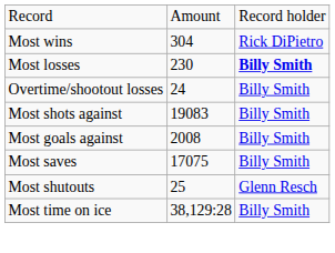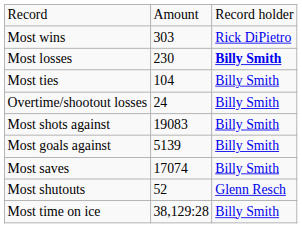Most wins | column 2: 304 -> 303
+ row: Most ties | 104 | Billy Smith
Most goals against | column 2: 2008 -> 5139
Most saves | column 2: 17075 -> 17074
Most shutouts | column 2: 25 -> 52
